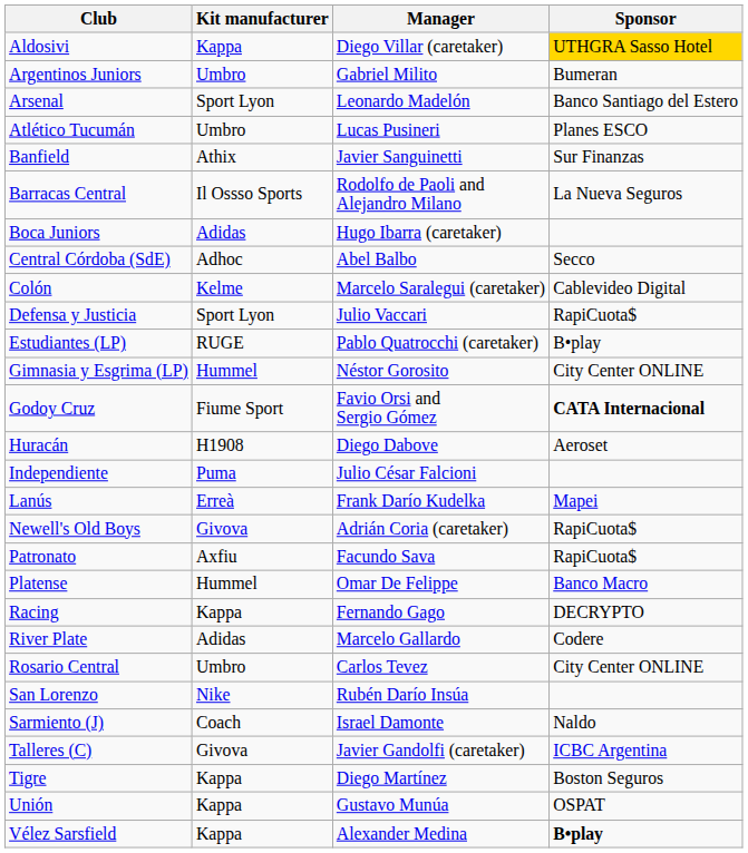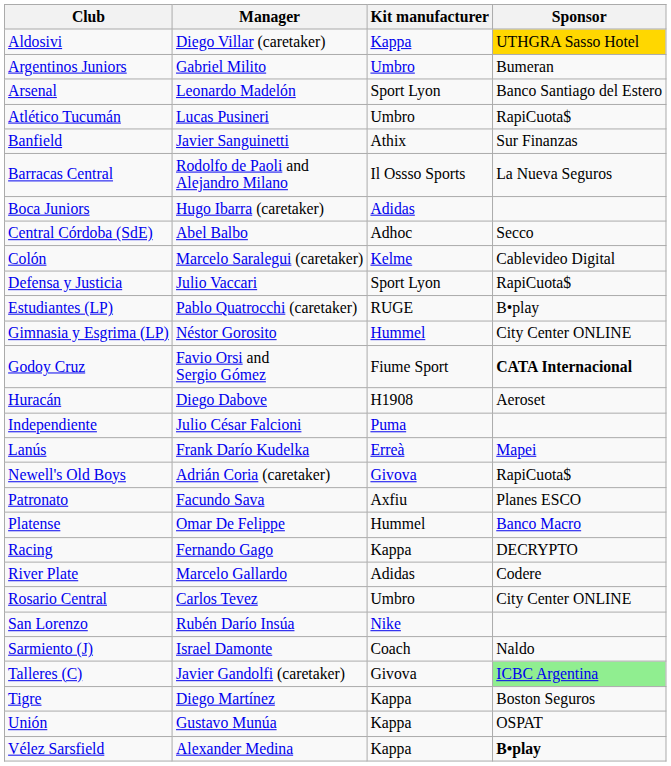columns swapped: Manager <-> Kit manufacturer
Atlético Tucumán | Sponsor: Planes ESCO -> RapiCuota$
Patronato | Sponsor: RapiCuota$ -> Planes ESCO
Talleres (C) | Sponsor: no background -> lightgreen background
